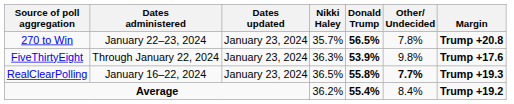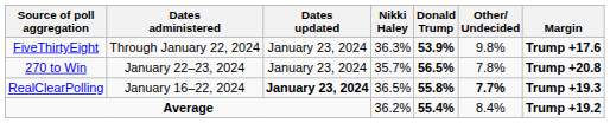rows swapped: 270 to Win <-> FiveThirtyEight
RealClearPolling | Dates updated: normal -> bold
